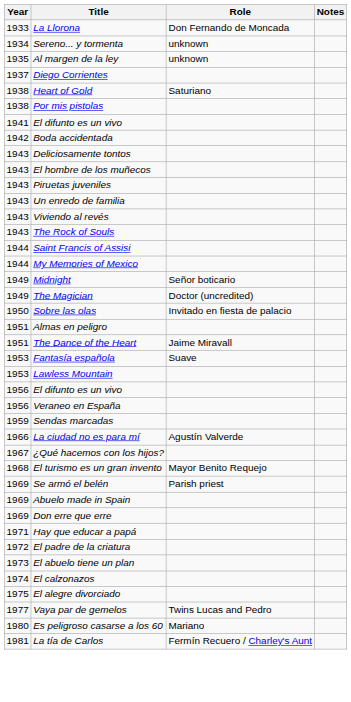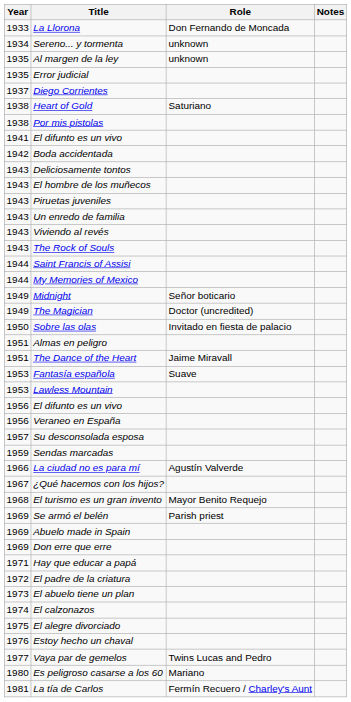+ row: 1935 | Error judicial
+ row: 1957 | Su desconsolada esposa
+ row: 1976 | Estoy hecho un chaval
